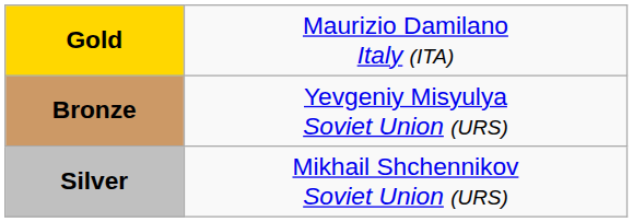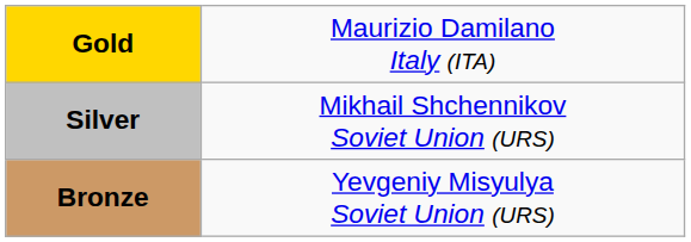rows swapped: Silver <-> Bronze
